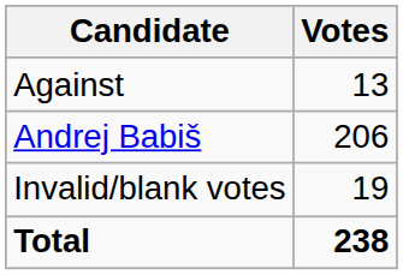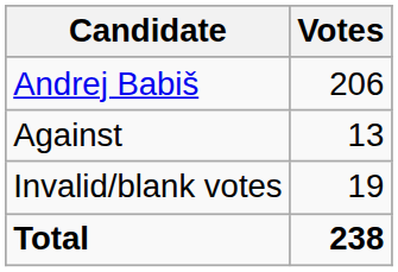rows swapped: Andrej Babiš <-> Against
